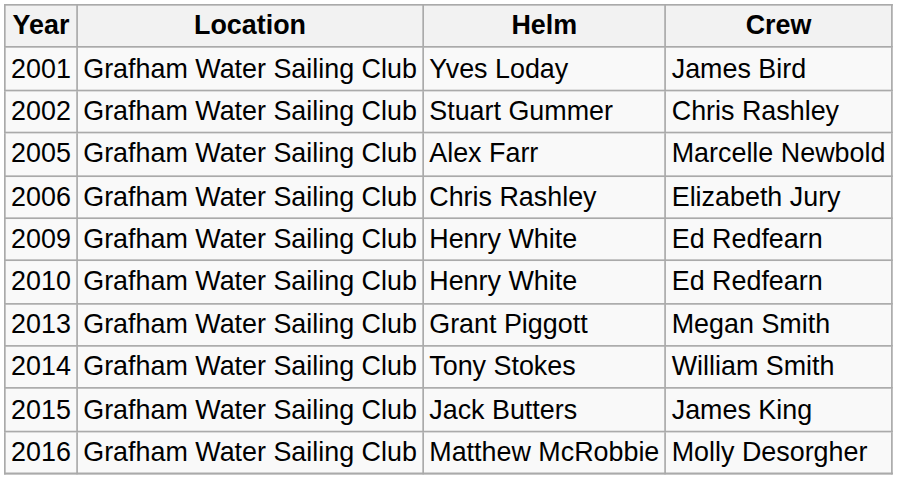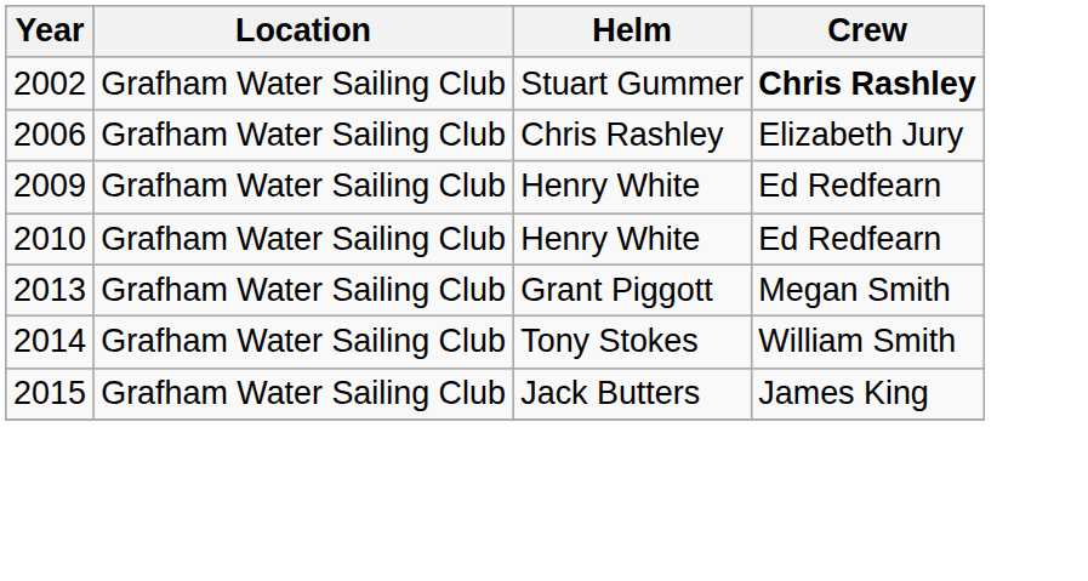- row: 2001 | Grafham Water Sailing Club | Yves Loday | James Bird
Stuart Gummer | Crew: normal -> bold
- row: 2005 | Grafham Water Sailing Club | Alex Farr | Marcelle Newbold
- row: 2016 | Grafham Water Sailing Club | Matthew McRobbie | Molly Desorgher
